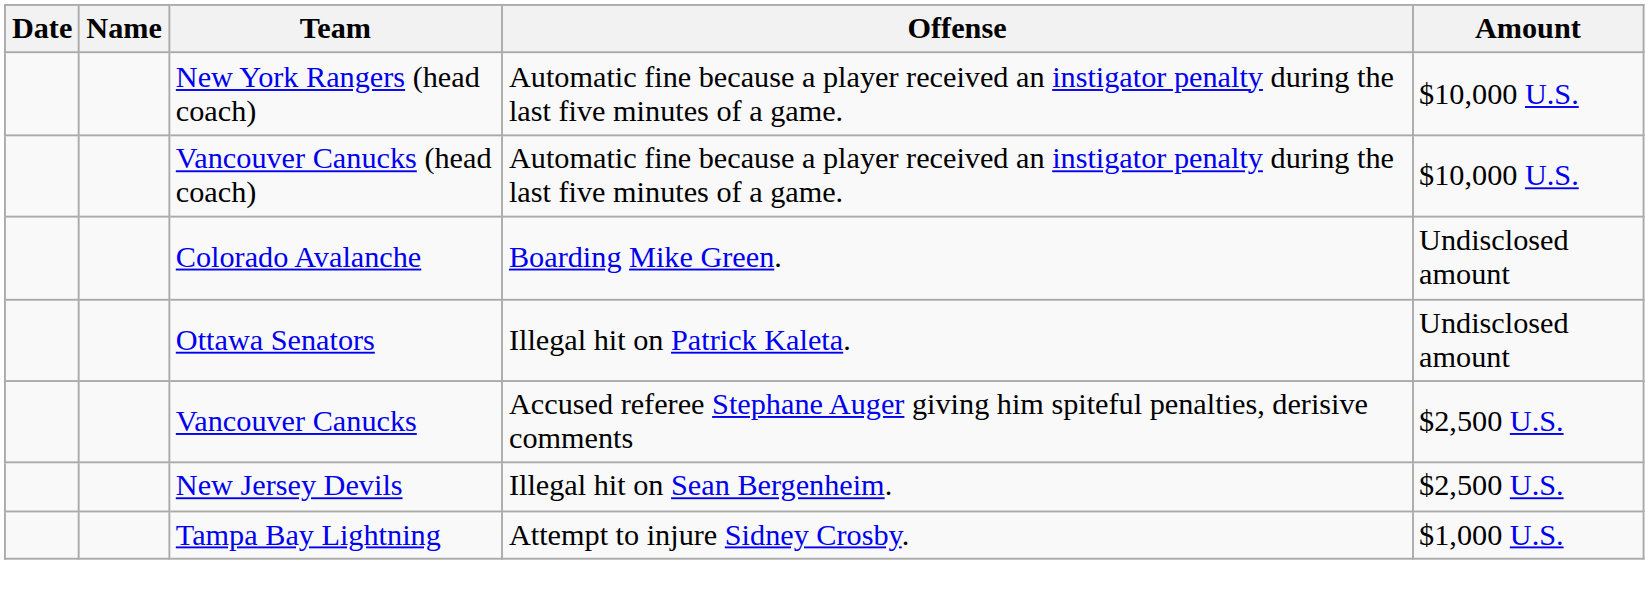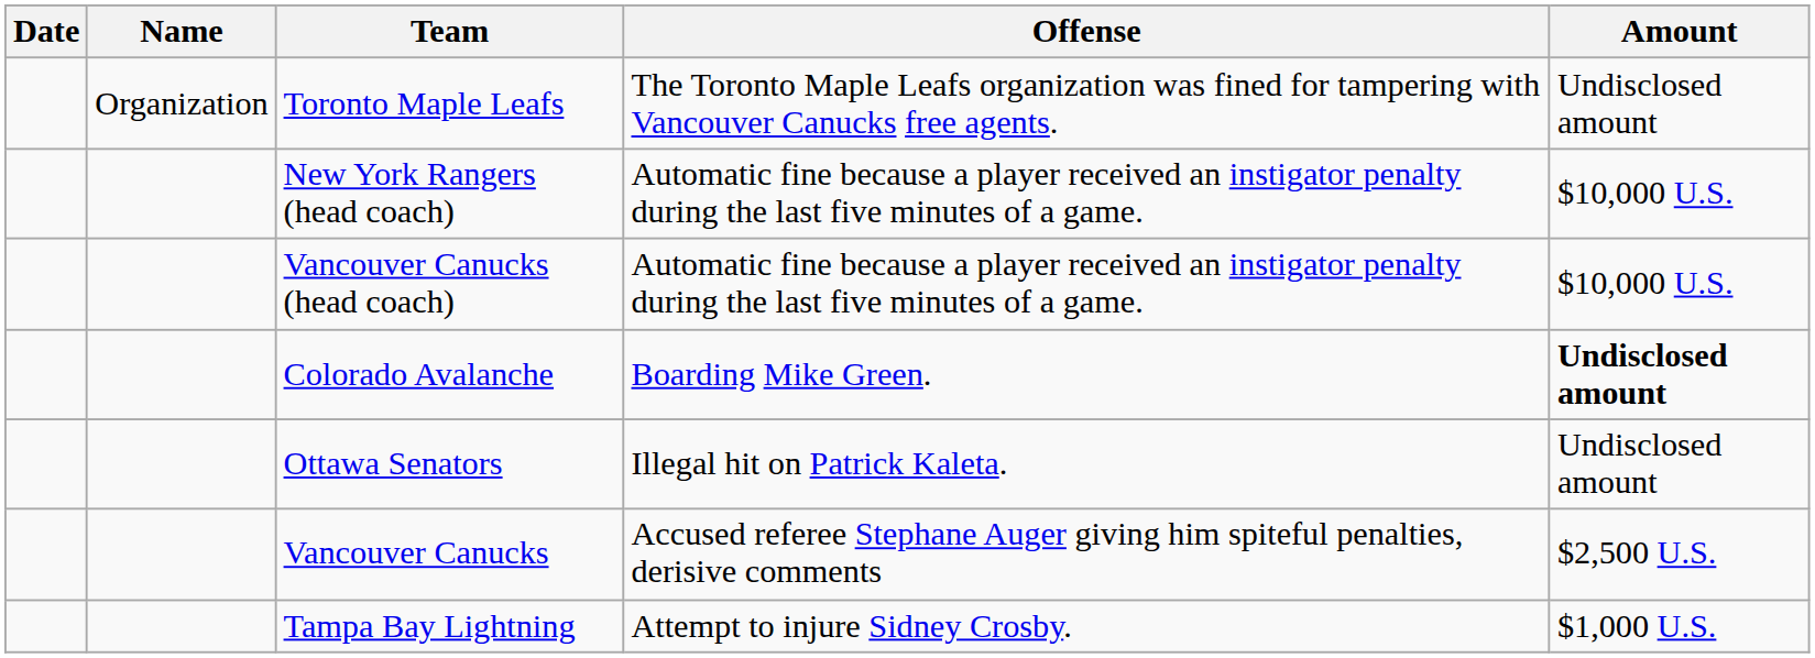+ row: Organization | Toronto Maple Leafs | The Toronto Maple Leafs organization was fined for tampering with Vancouver Canucks free agents. | Undisclosed amount
Colorado Avalanche | Amount: normal -> bold
- row: New Jersey Devils | Illegal hit on Sean Bergenheim. | $2,500 U.S.
